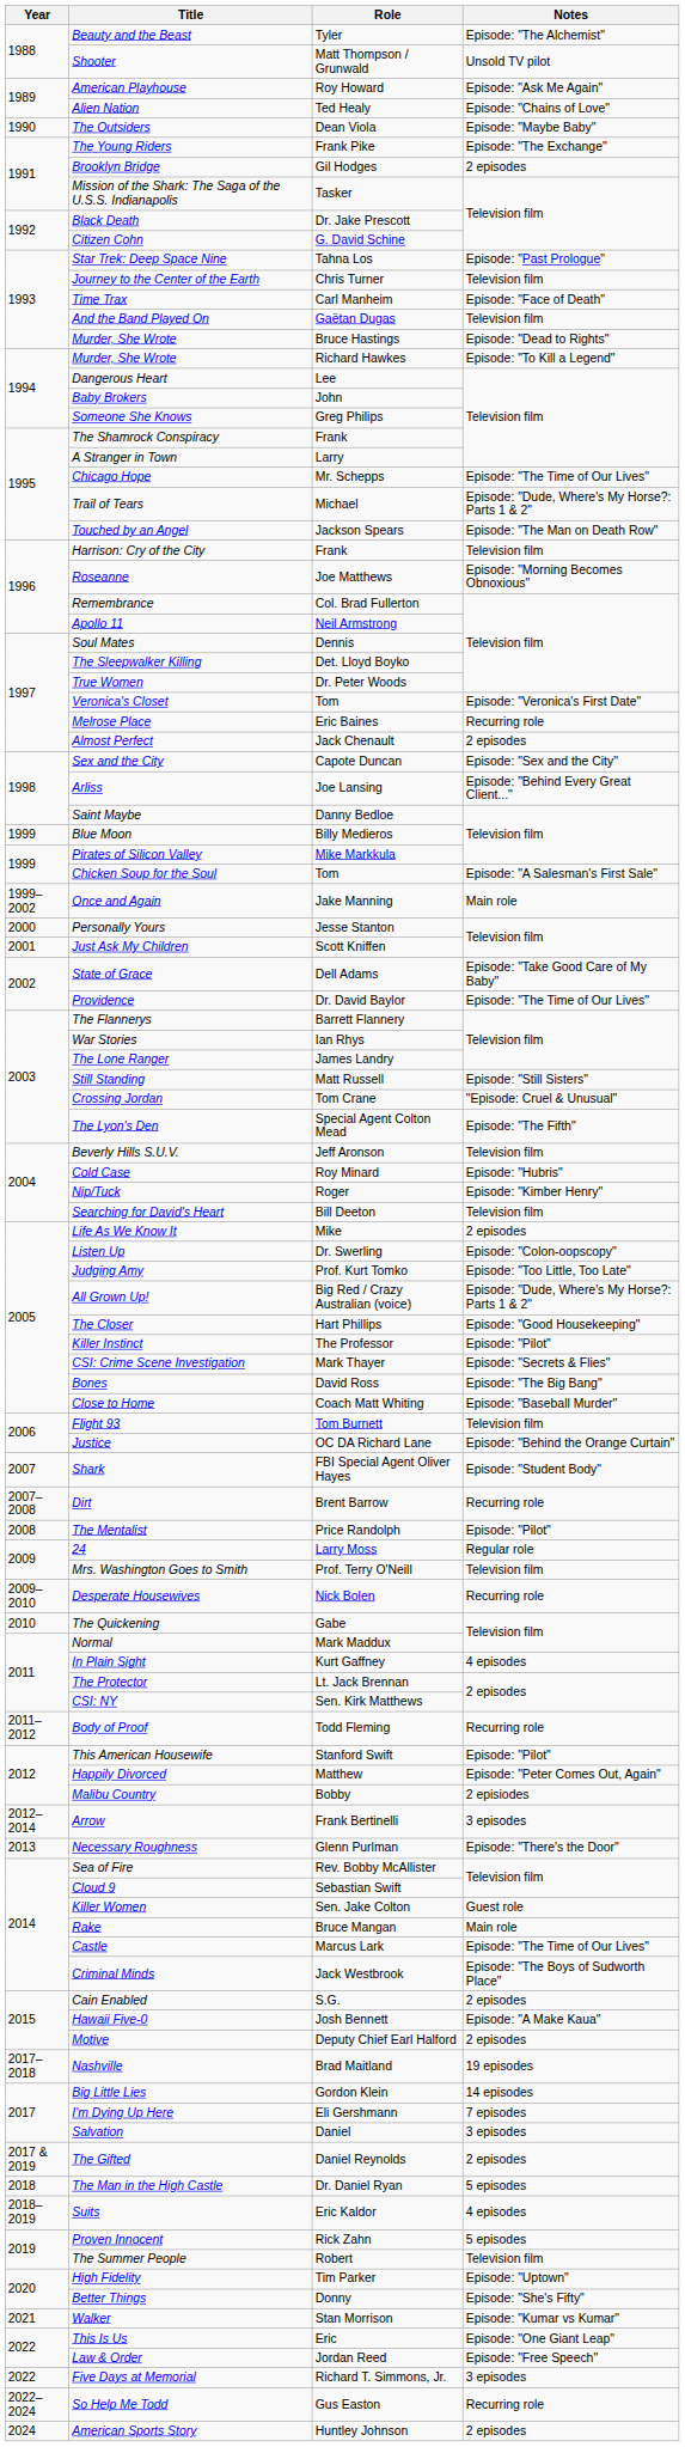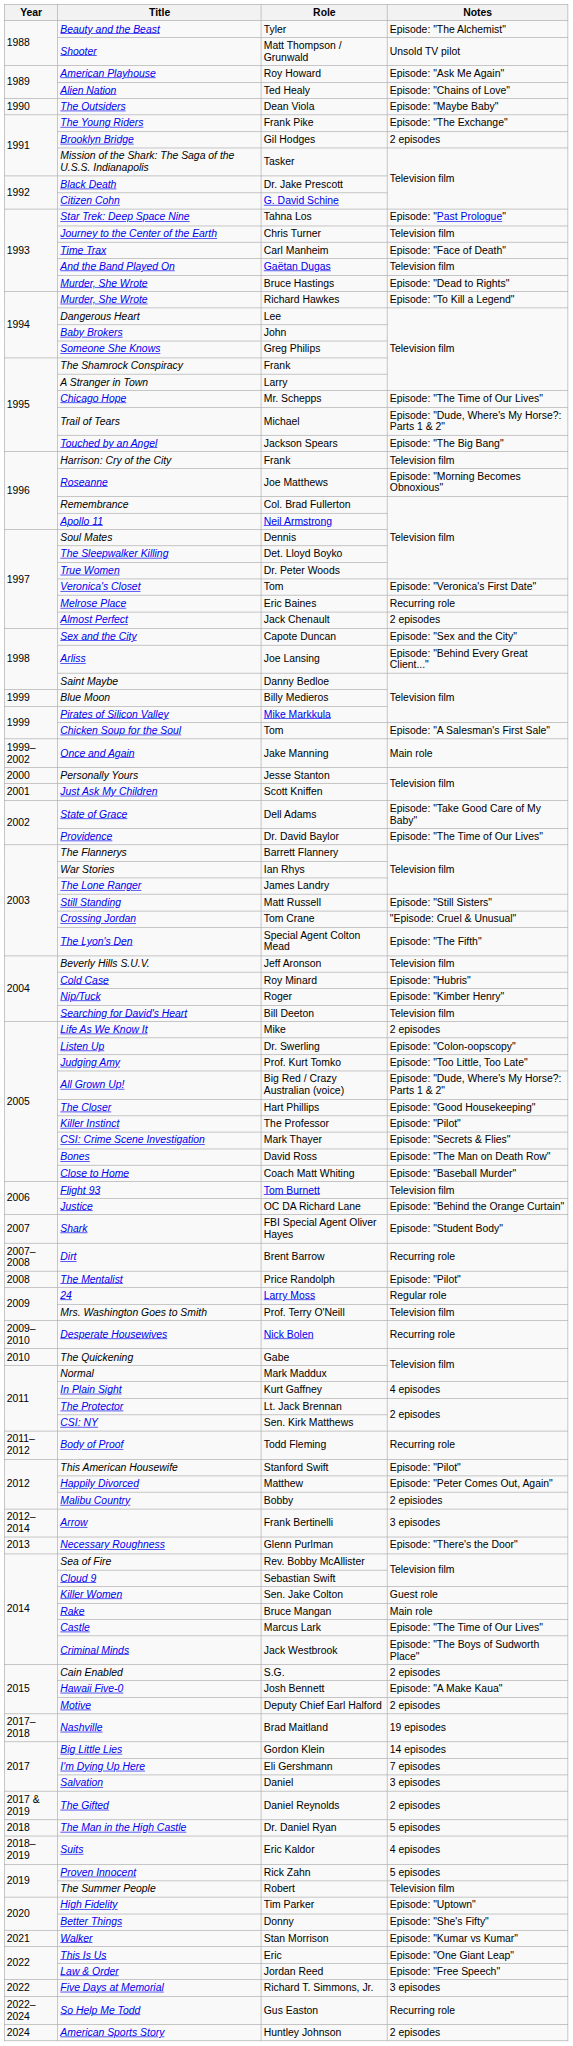Touched by an Angel | Notes: Episode: "The Man on Death Row" -> Episode: "The Big Bang"
Bones | Notes: Episode: "The Big Bang" -> Episode: "The Man on Death Row"
